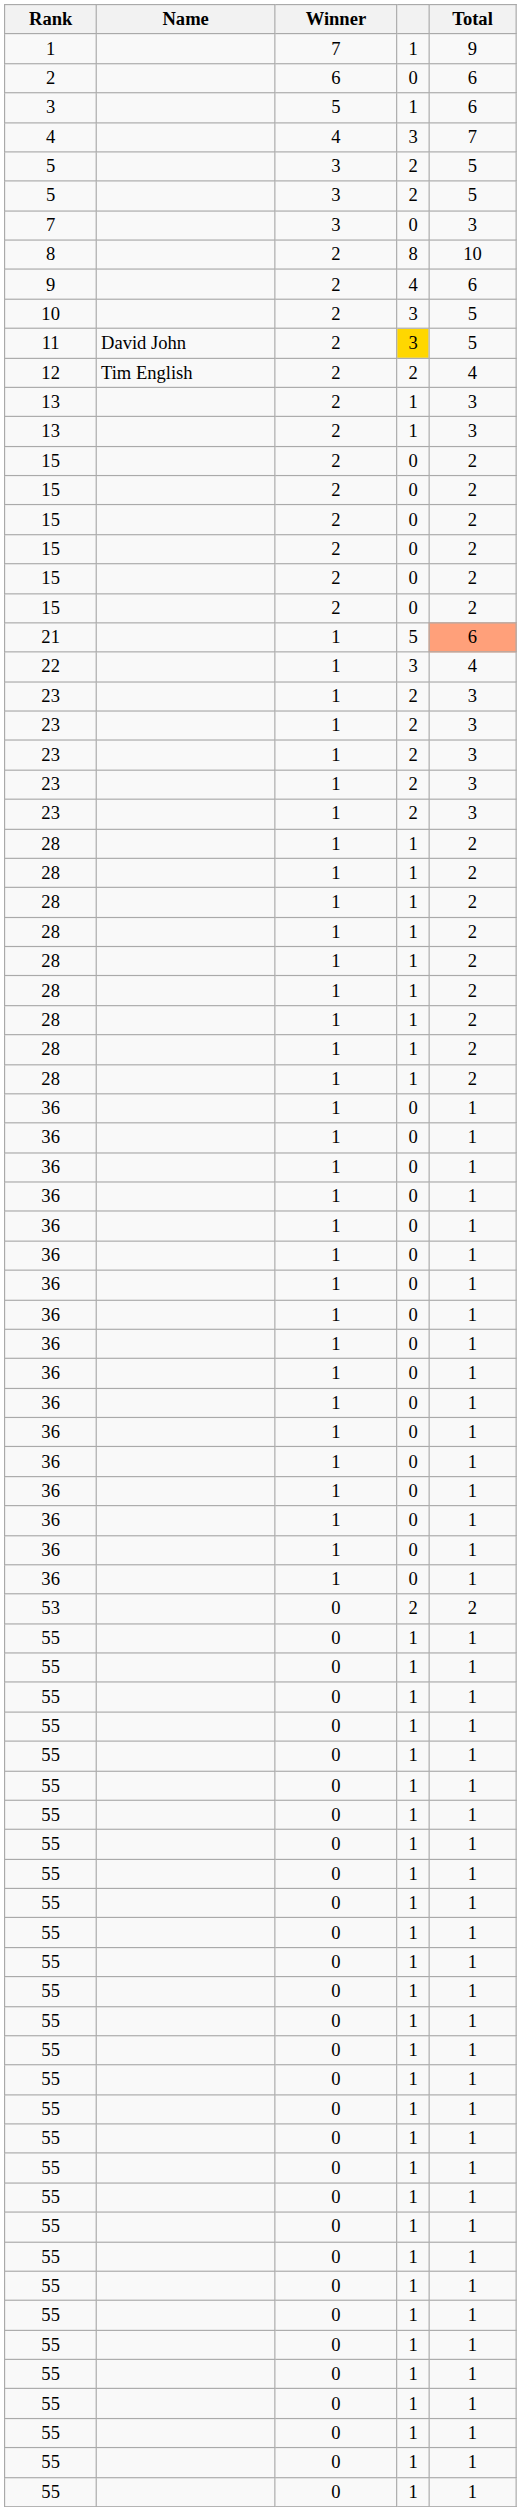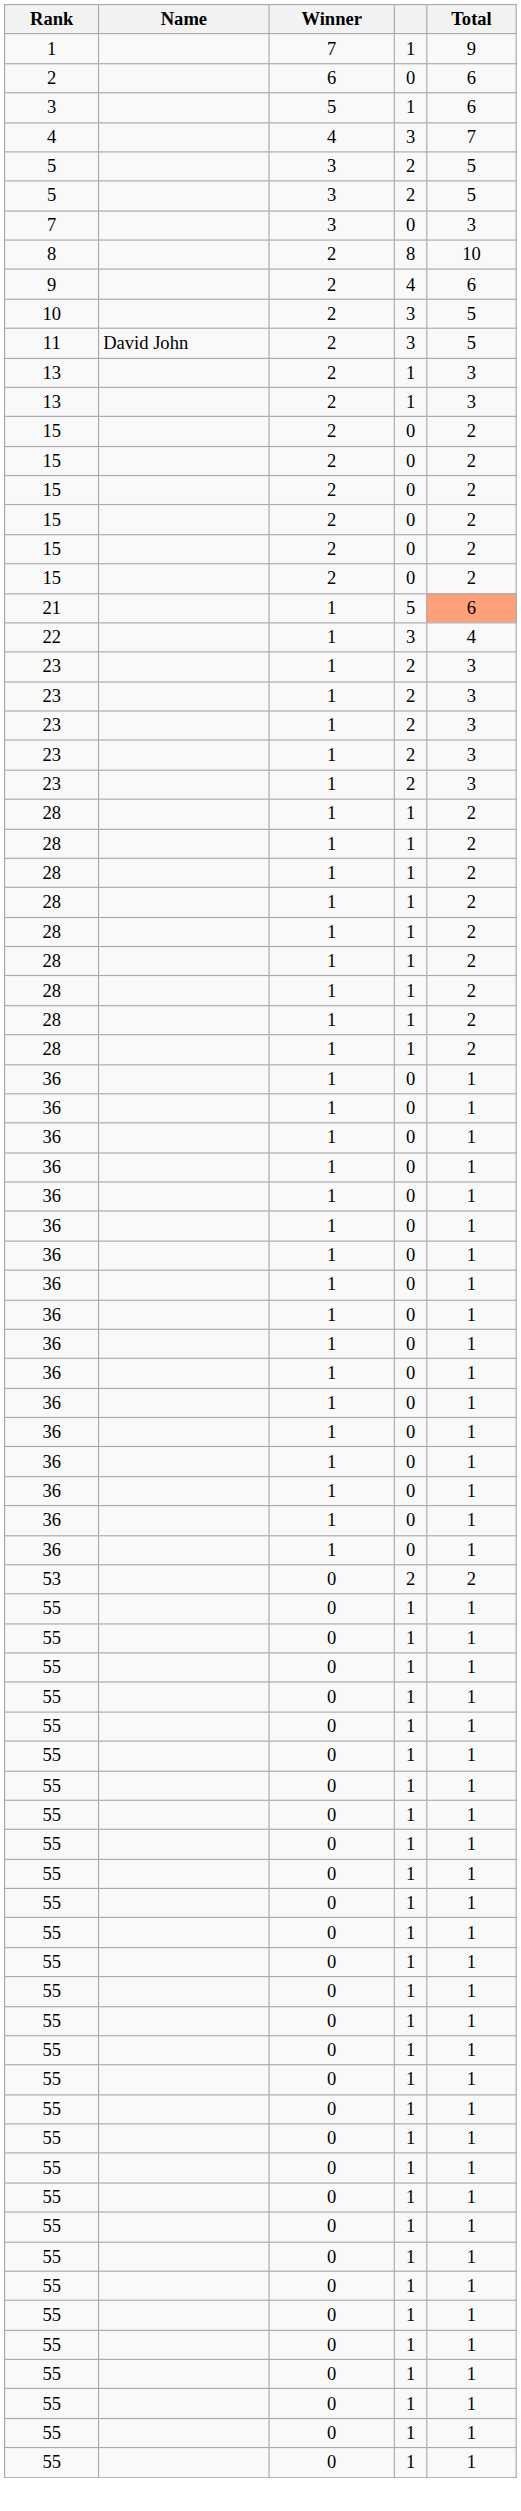11 | column 4: gold background -> no background
- row: 12 | Tim English | 2 | 2 | 4
